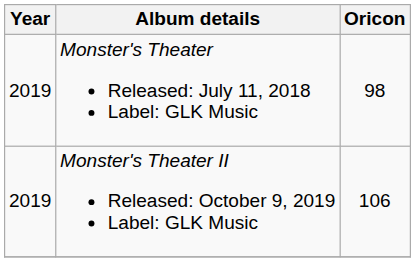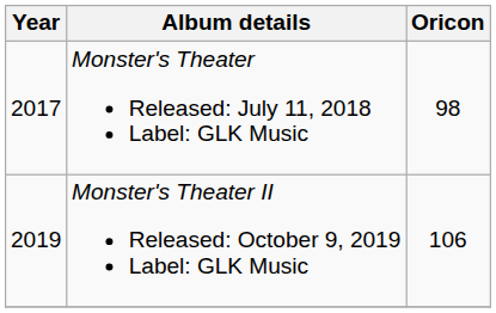Monster's Theater Released: July 11, 2018 Label: GLK Music | Year: 2019 -> 2017
